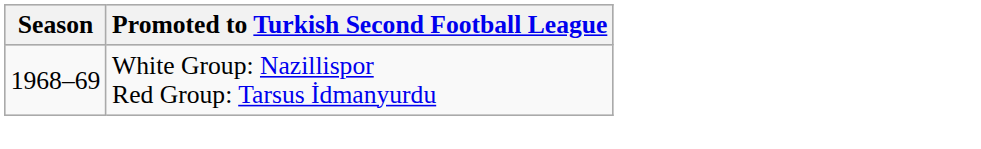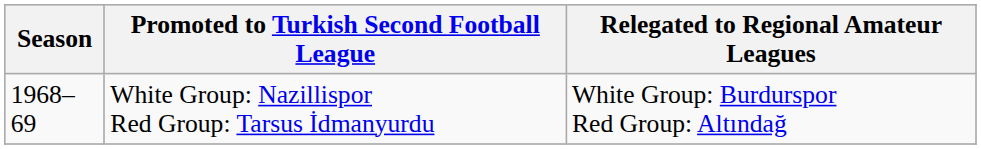+ column: Relegated to Regional Amateur Leagues | White Group: Burdurspor Red Group: Altındağ
